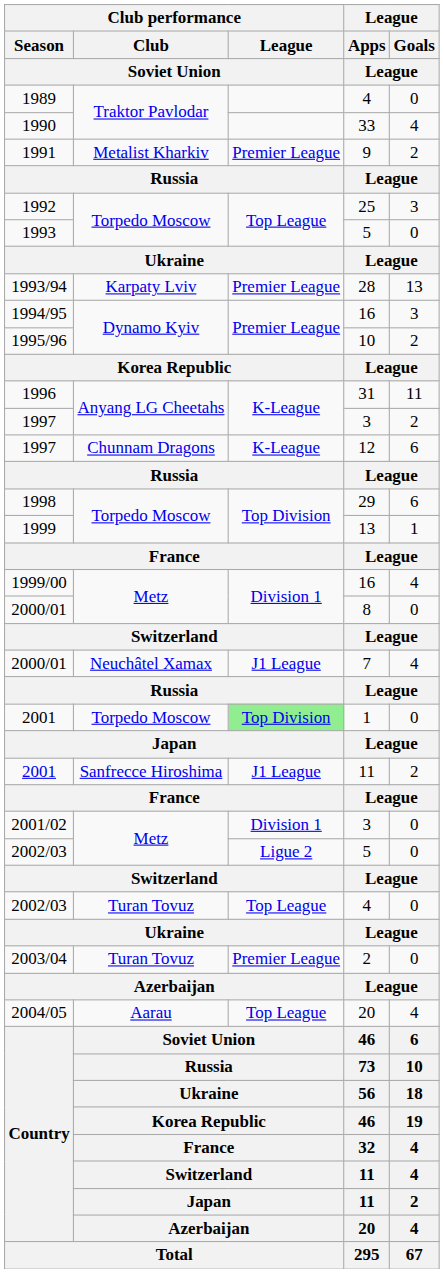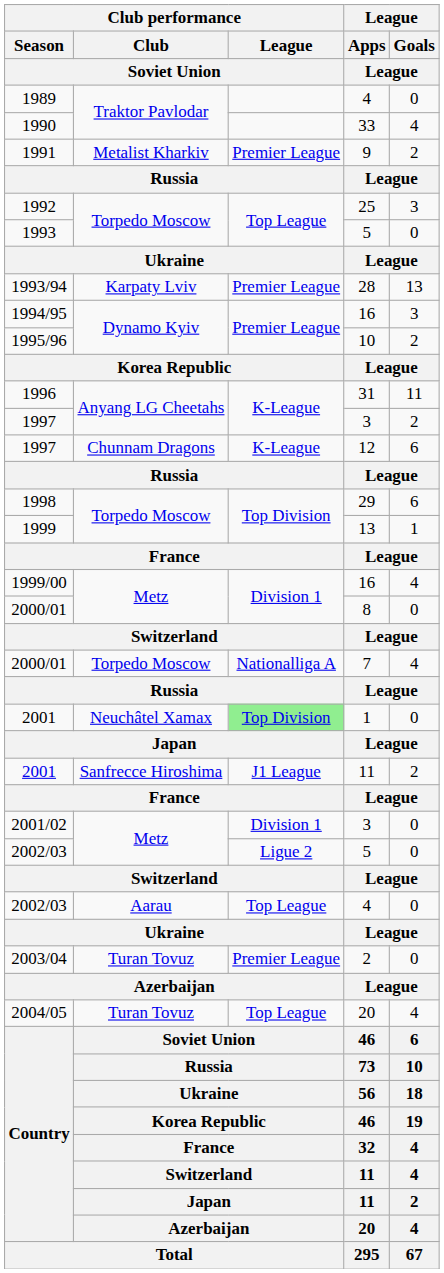2000/01 / 7 | Club performance / Club / Soviet Union: Neuchâtel Xamax -> Torpedo Moscow
2000/01 / 7 | Club performance / League / Soviet Union: J1 League -> Nationalliga A
2001 / 1 | Club performance / Club / Soviet Union: Torpedo Moscow -> Neuchâtel Xamax
2002/03 / 4 | Club performance / Club / Soviet Union: Turan Tovuz -> Aarau
2004/05 | Club performance / Club / Soviet Union: Aarau -> Turan Tovuz
